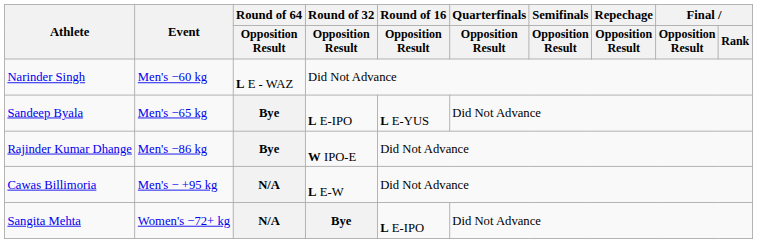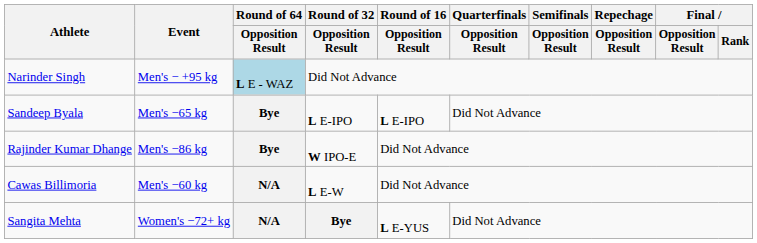Narinder Singh | Event: Men's −60 kg -> Men's − +95 kg
Narinder Singh | Round of 64 / Opposition Result: no background -> lightblue background
Sandeep Byala | Round of 16 / Opposition Result: L E-YUS -> L E-IPO
Cawas Billimoria | Event: Men's − +95 kg -> Men's −60 kg
Sangita Mehta | Round of 16 / Opposition Result: L E-IPO -> L E-YUS
